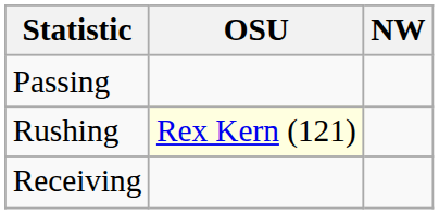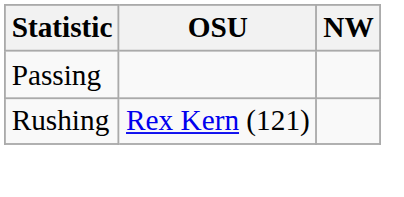Rushing | OSU: lightyellow background -> no background
- row: Receiving
